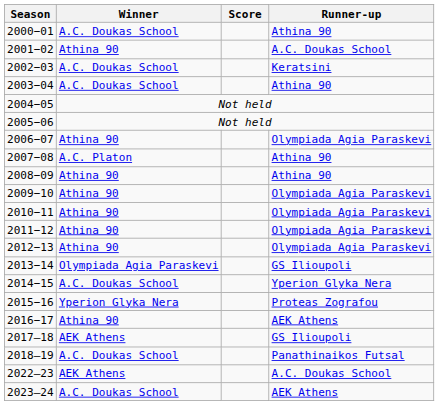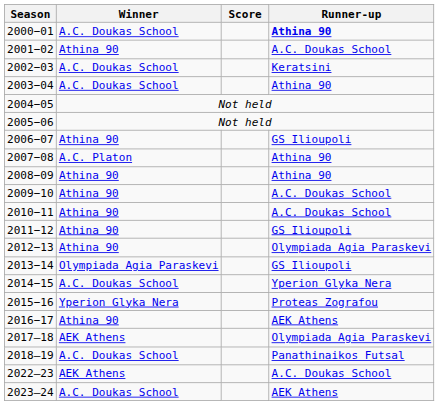2000−01 | Runner-up: normal -> bold
2006−07 | Runner-up: Olympiada Agia Paraskevi -> GS Ilioupoli
2009−10 | Runner-up: Olympiada Agia Paraskevi -> A.C. Doukas School
2010−11 | Runner-up: Olympiada Agia Paraskevi -> A.C. Doukas School
2011−12 | Runner-up: Olympiada Agia Paraskevi -> GS Ilioupoli
2017–18 | Runner-up: GS Ilioupoli -> Olympiada Agia Paraskevi
